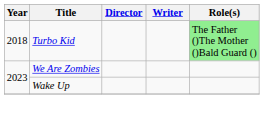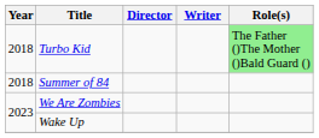+ row: 2018 | Summer of 84
